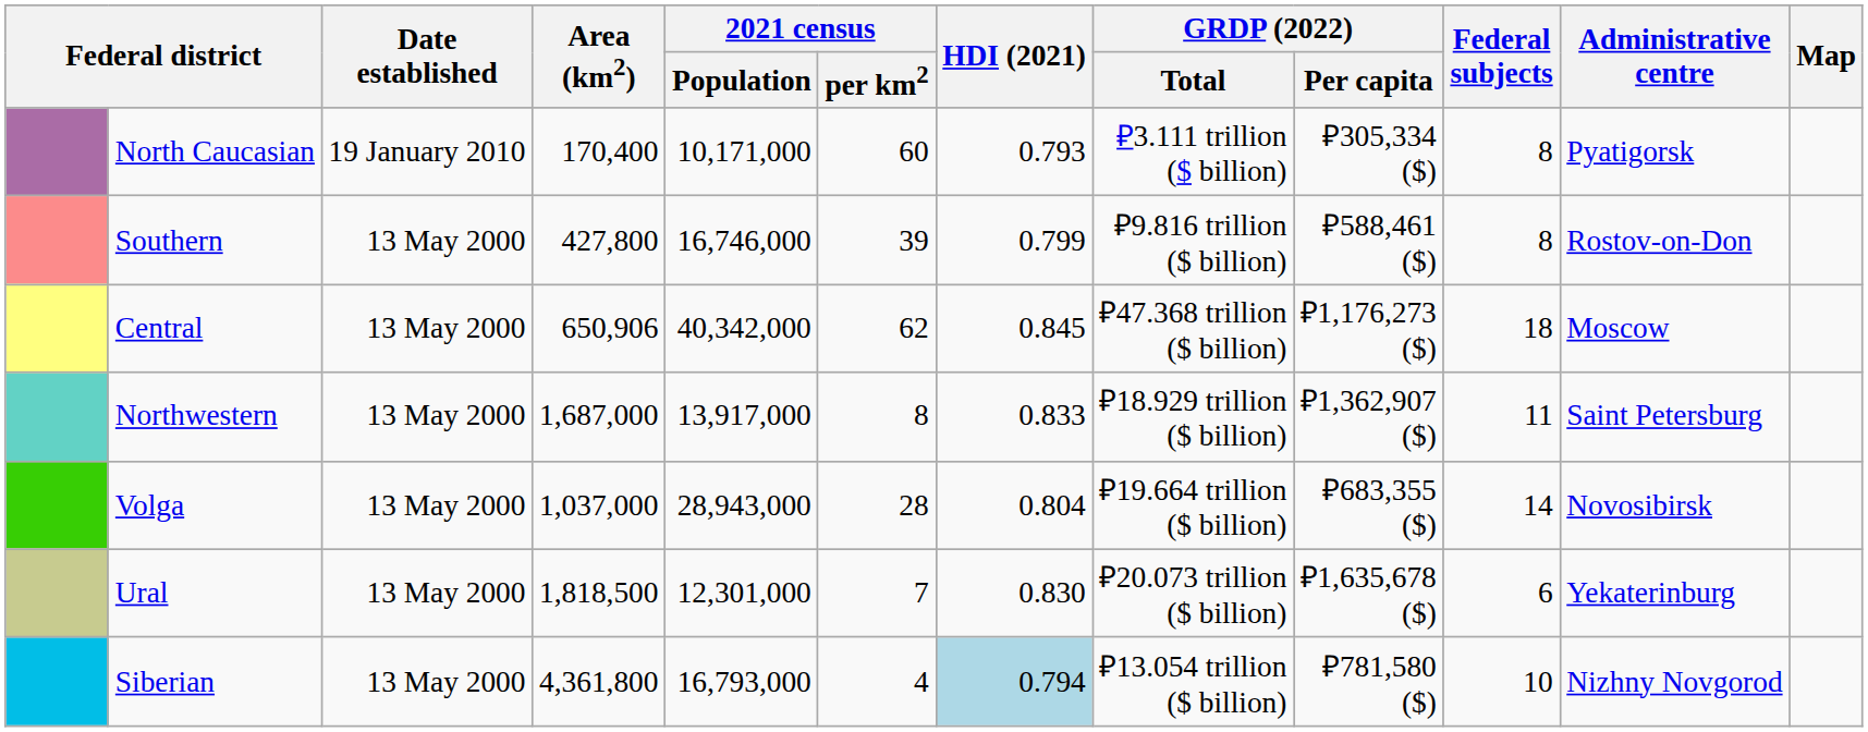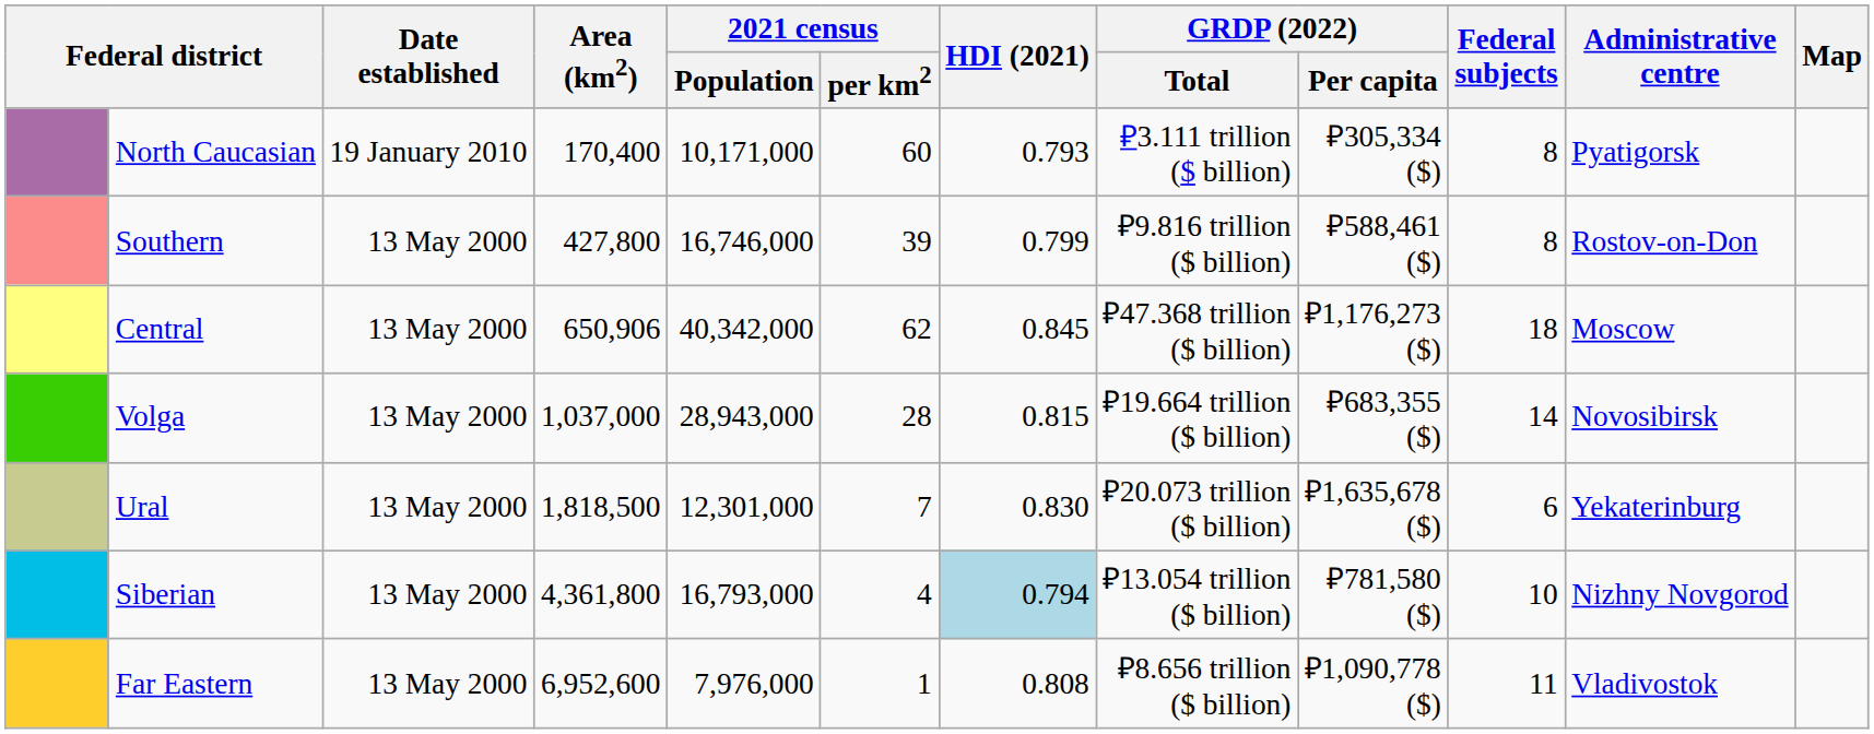- row: Northwestern | 13 May 2000 | 1,687,000 | 13,917,000 | 8 | 0.833 | ₽18.929 trillion ($ billion) | ₽1,362,907 ($) | 11 | Saint Petersburg
Volga | HDI (2021): 0.804 -> 0.815
+ row: Far Eastern | 13 May 2000 | 6,952,600 | 7,976,000 | 1 | 0.808 | ₽8.656 trillion ($ billion) | ₽1,090,778 ($) | 11 | Vladivostok
